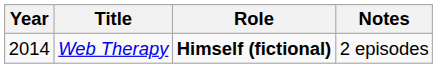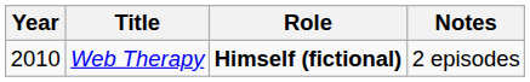Web Therapy | Year: 2014 -> 2010
